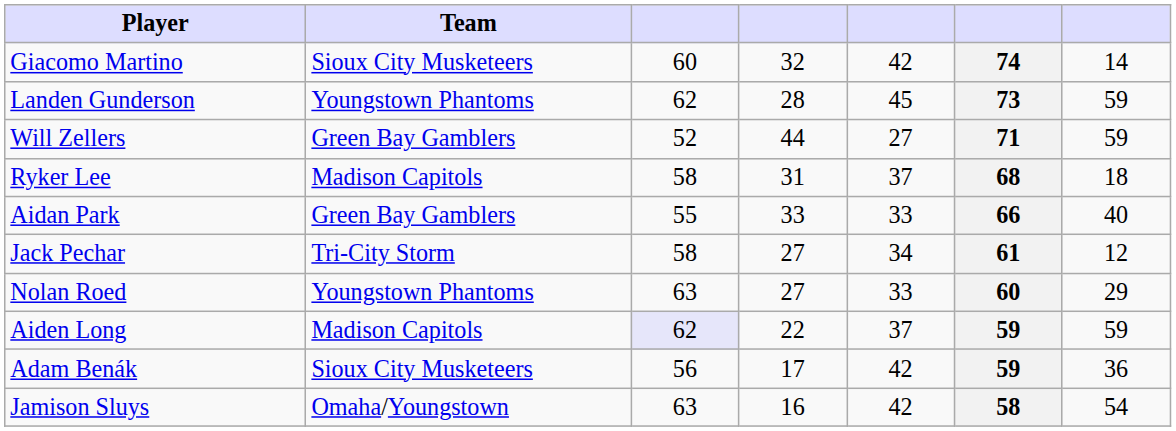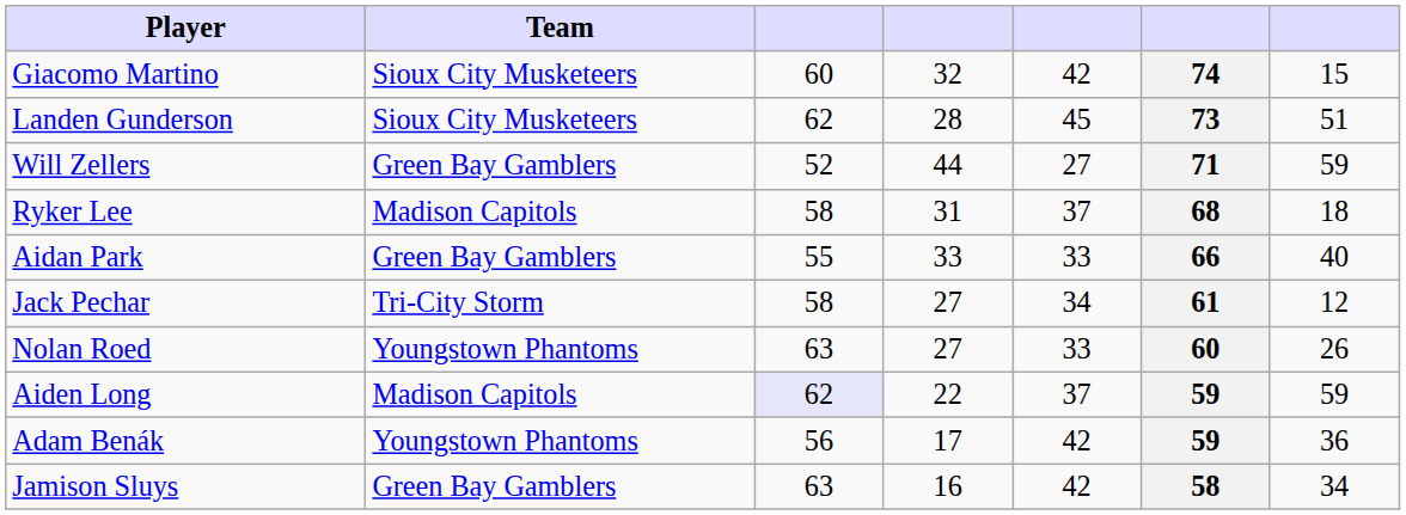Giacomo Martino | column 7: 14 -> 15
Landen Gunderson | Team: Youngstown Phantoms -> Sioux City Musketeers
Landen Gunderson | column 7: 59 -> 51
Nolan Roed | column 7: 29 -> 26
Adam Benák | Team: Sioux City Musketeers -> Youngstown Phantoms
Jamison Sluys | Team: Omaha/Youngstown -> Green Bay Gamblers
Jamison Sluys | column 7: 54 -> 34
